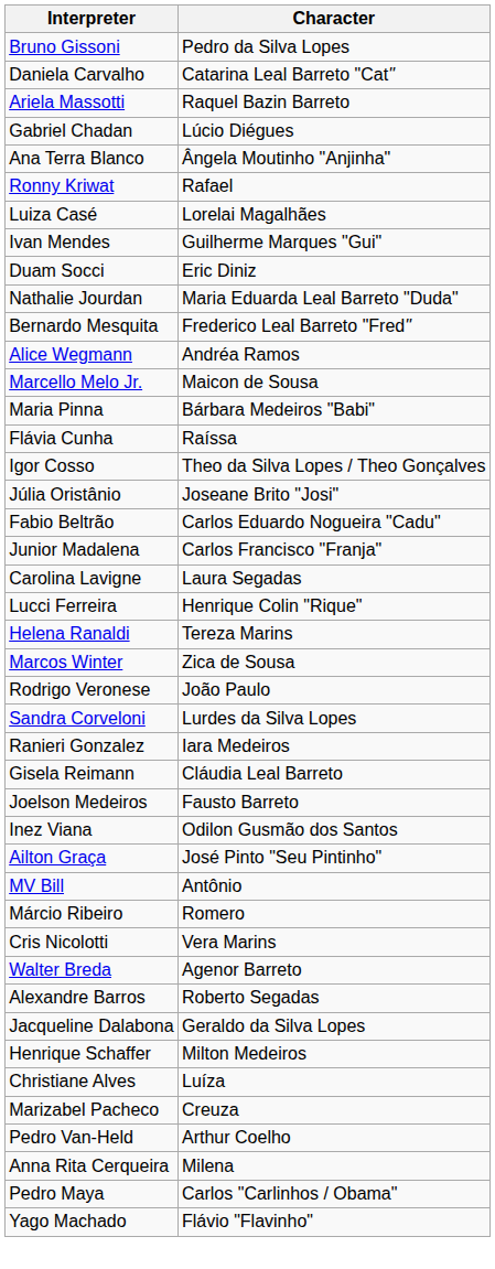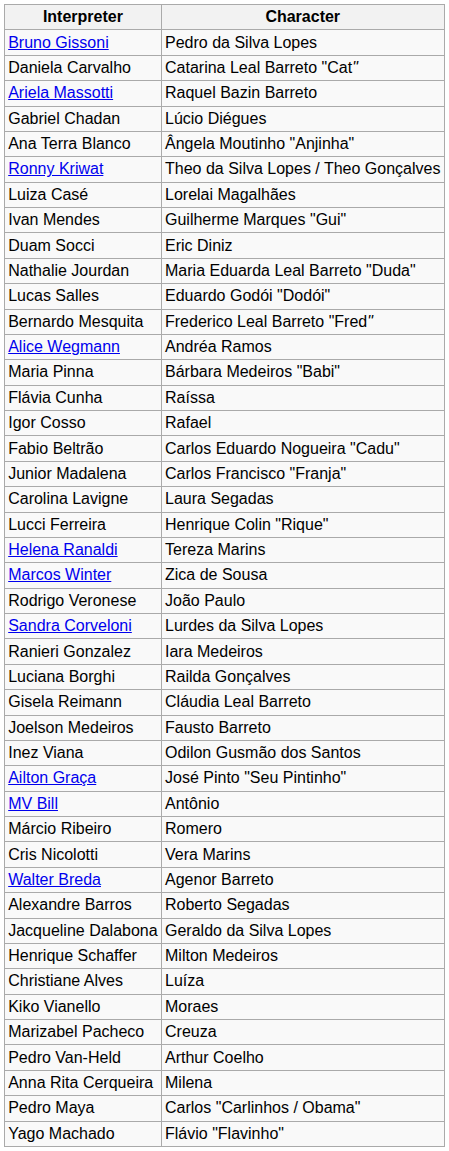Ronny Kriwat | Character: Rafael -> Theo da Silva Lopes / Theo Gonçalves
+ row: Lucas Salles | Eduardo Godói "Dodói"
- row: Marcello Melo Jr. | Maicon de Sousa
Igor Cosso | Character: Theo da Silva Lopes / Theo Gonçalves -> Rafael
- row: Júlia Oristânio | Joseane Brito "Josi"
+ row: Luciana Borghi | Railda Gonçalves
+ row: Kiko Vianello | Moraes
